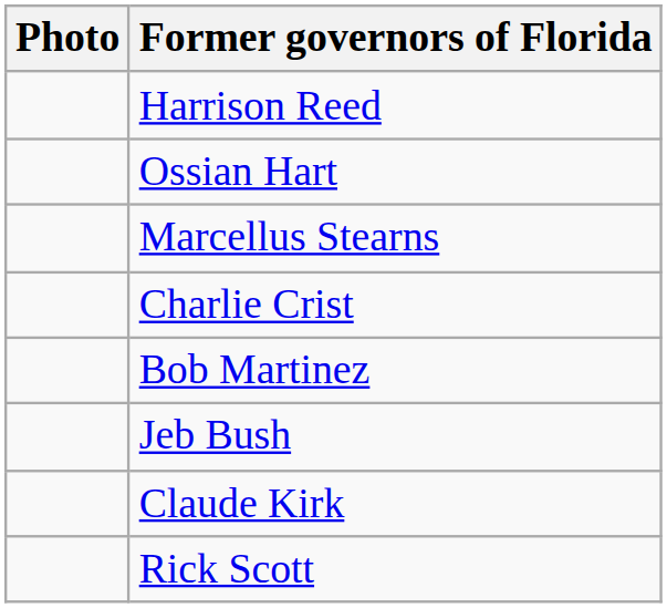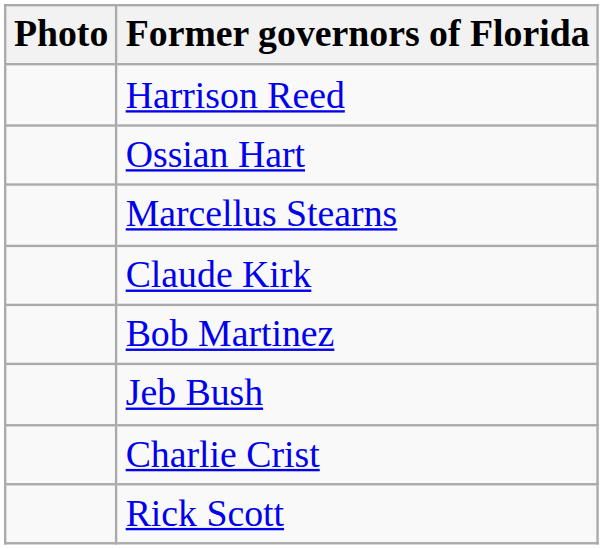rows swapped: Claude Kirk <-> Charlie Crist
